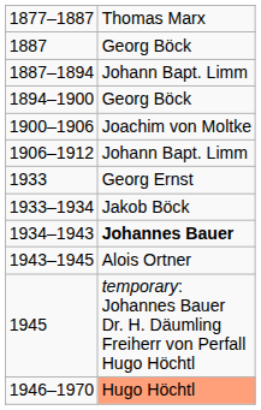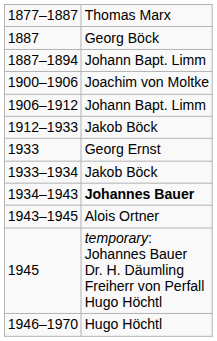- row: 1894–1900 | Georg Böck
+ row: 1912–1933 | Jakob Böck
1946–1970 | column 2: lightsalmon background -> no background
